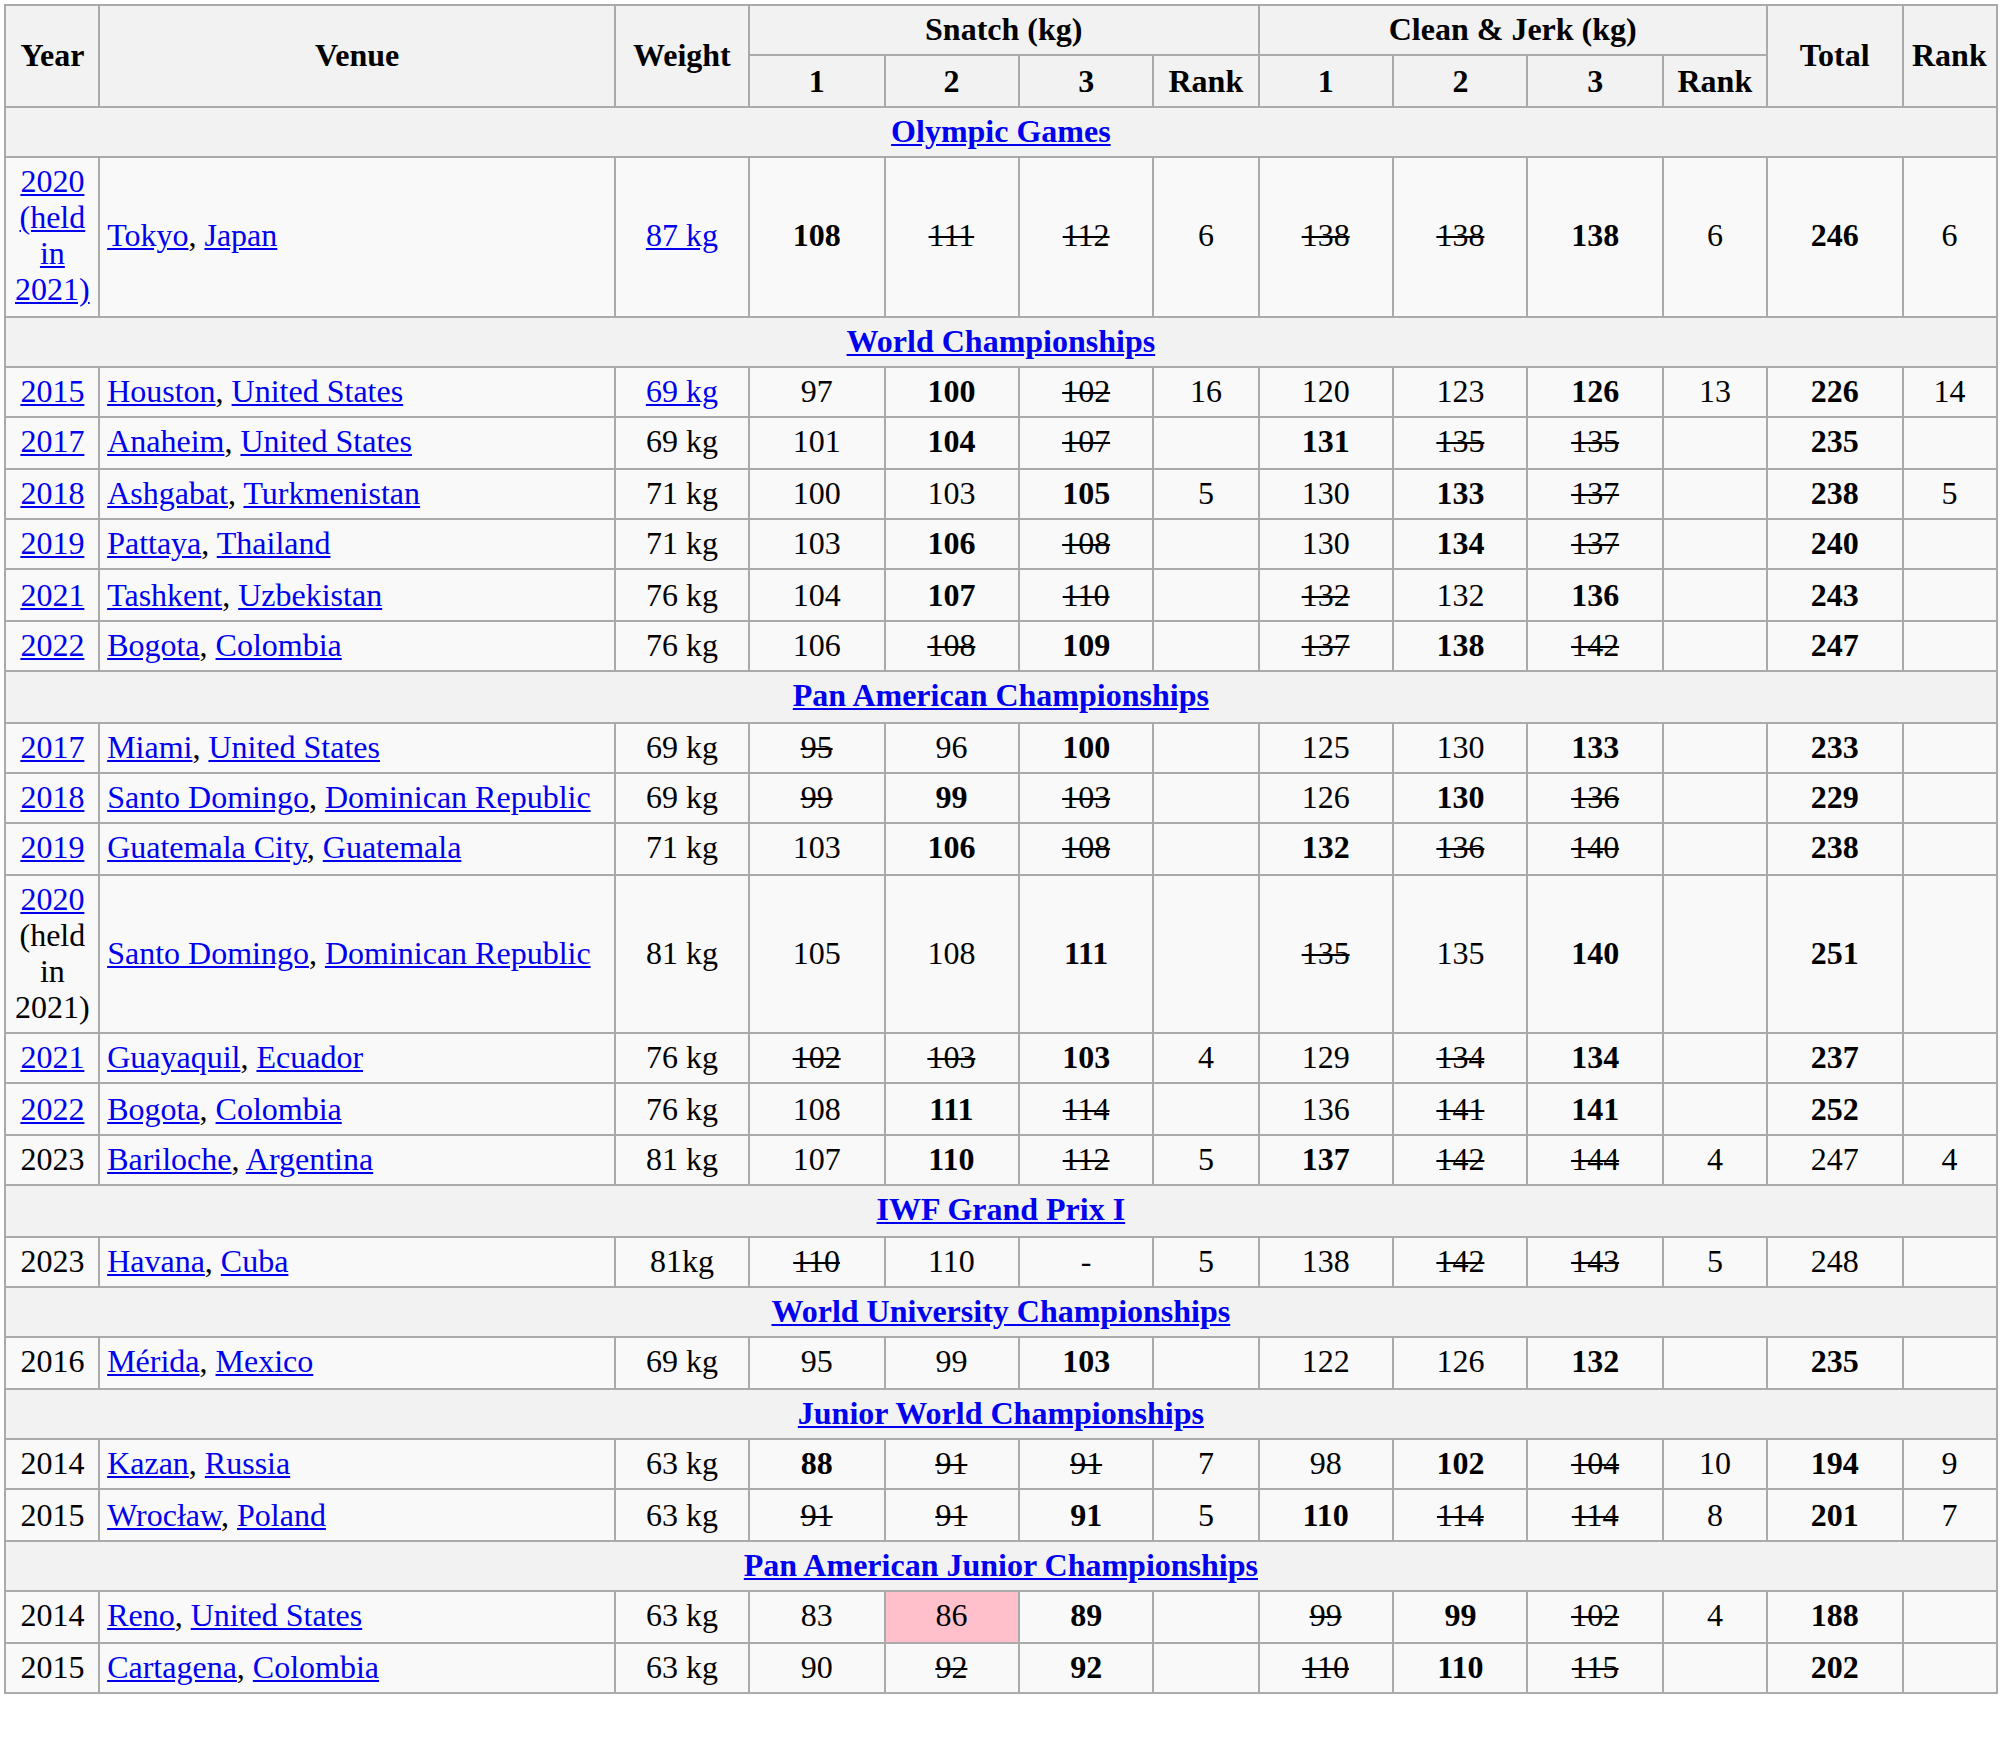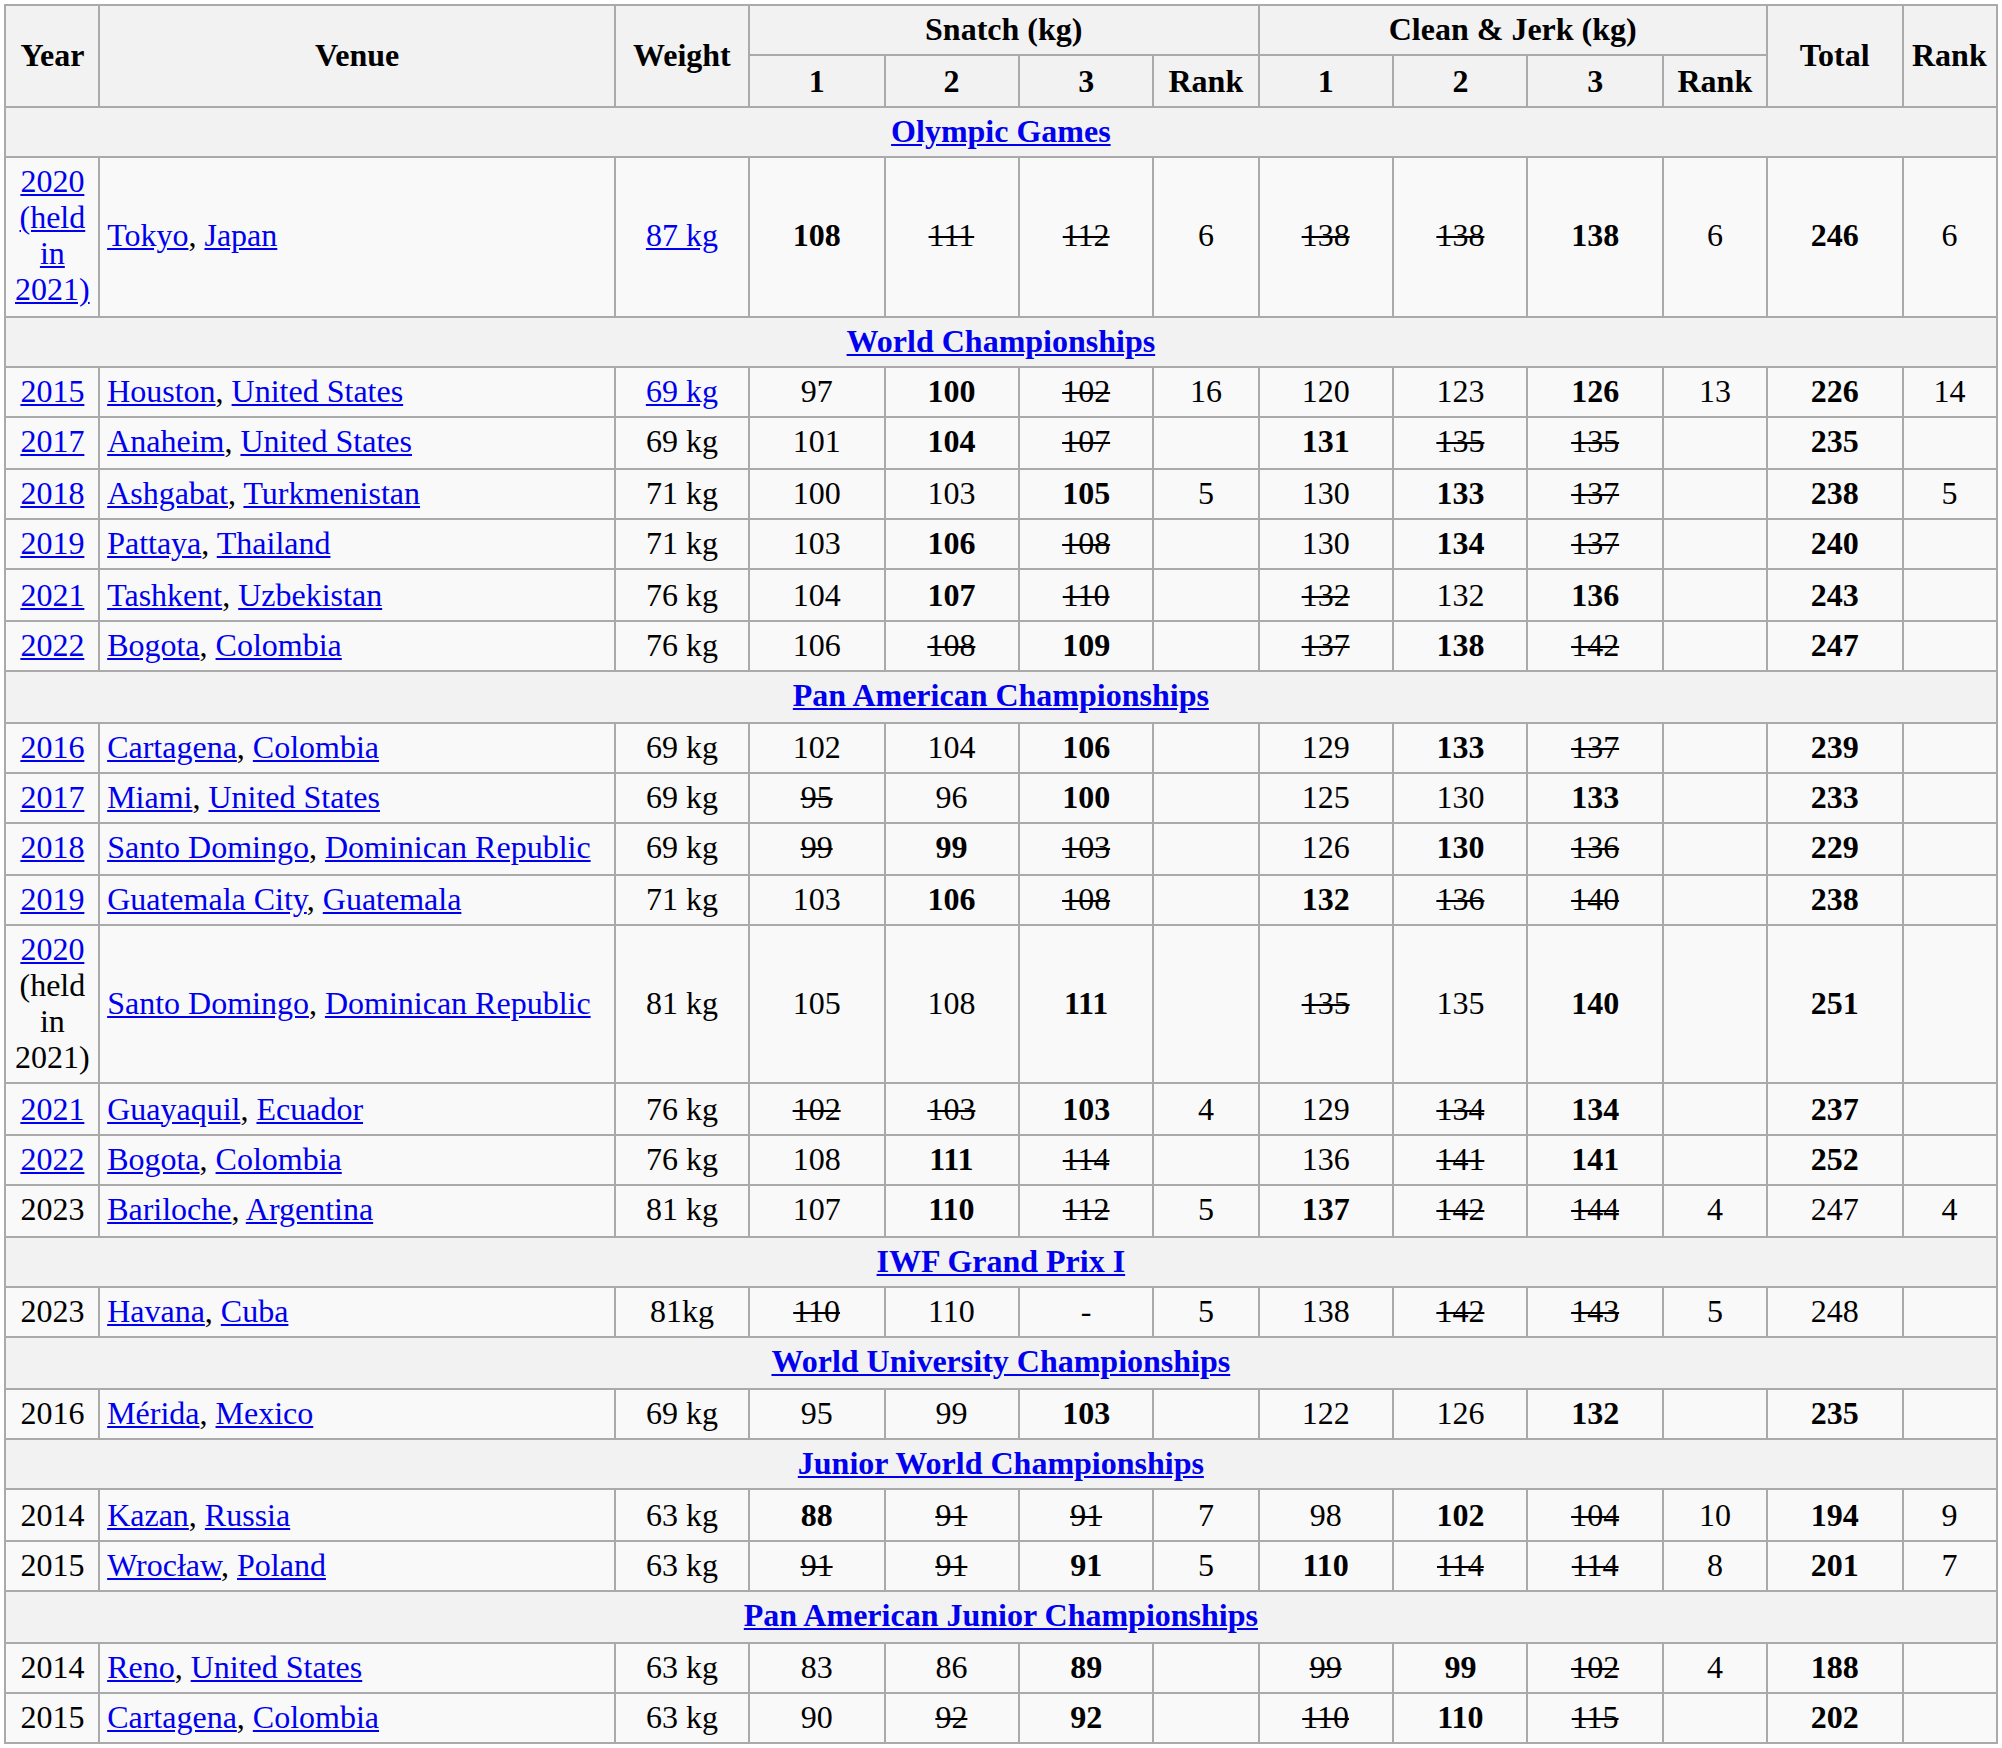+ row: 2016 | Cartagena, Colombia | 69 kg | 102 | 104 | 106 | 129 | 133 | 137 | 239
Reno, United States | Snatch (kg) / 2: pink background -> no background
